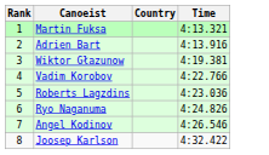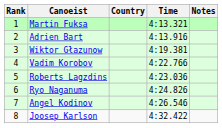+ column: Notes
